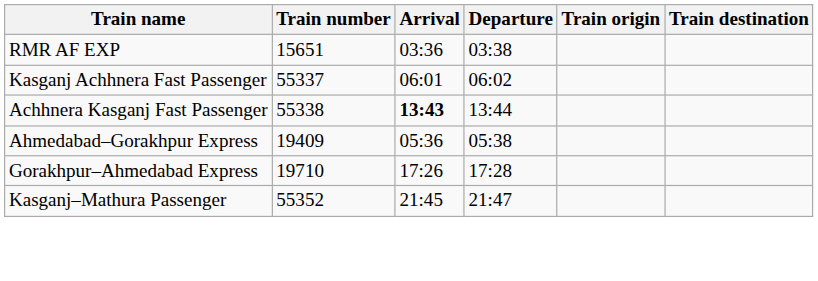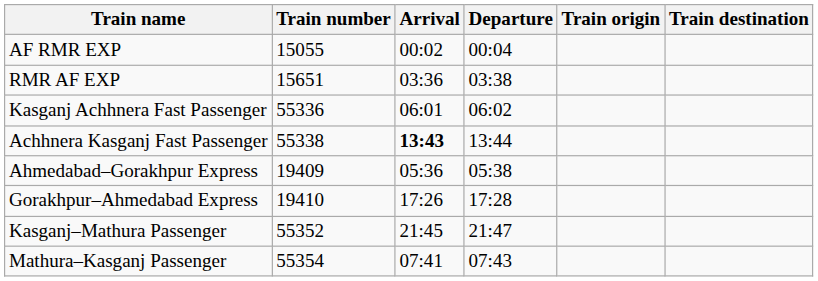+ row: AF RMR EXP | 15055 | 00:02 | 00:04
Kasganj Achhnera Fast Passenger | Train number: 55337 -> 55336
Gorakhpur–Ahmedabad Express | Train number: 19710 -> 19410
+ row: Mathura–Kasganj Passenger | 55354 | 07:41 | 07:43
